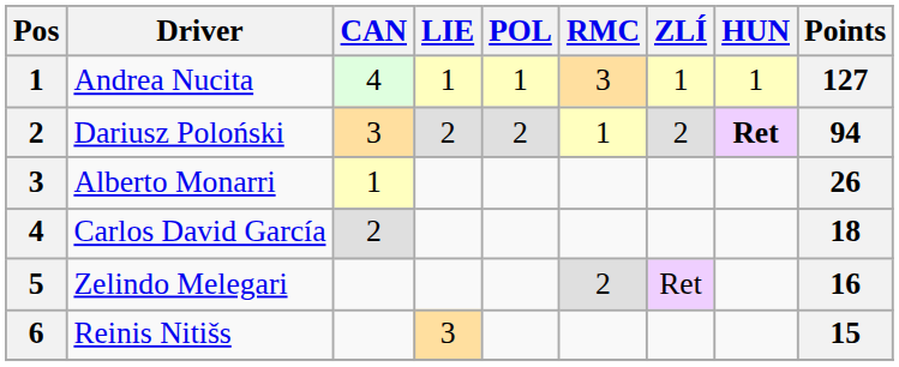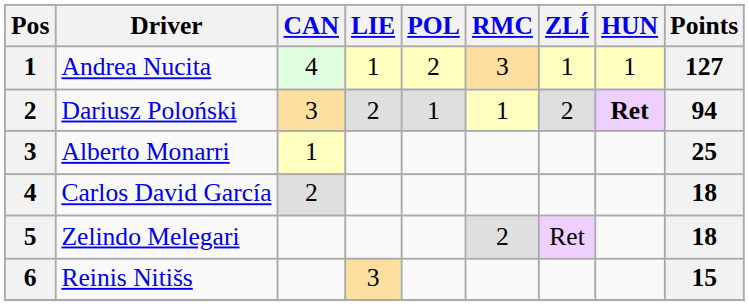Andrea Nucita | POL: 1 -> 2
Dariusz Poloński | POL: 2 -> 1
Alberto Monarri | Points: 26 -> 25
Zelindo Melegari | Points: 16 -> 18
